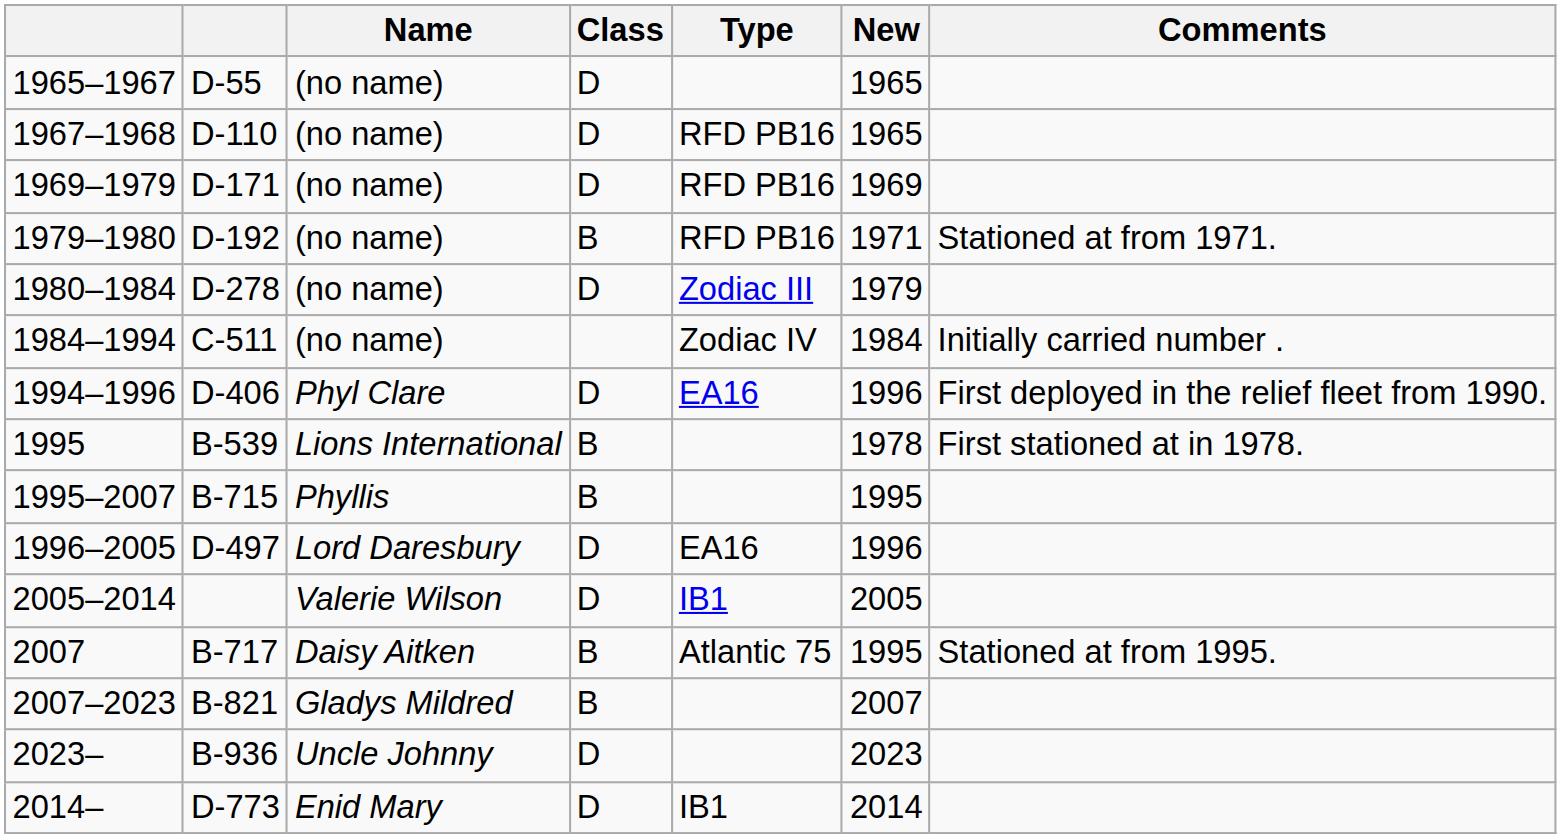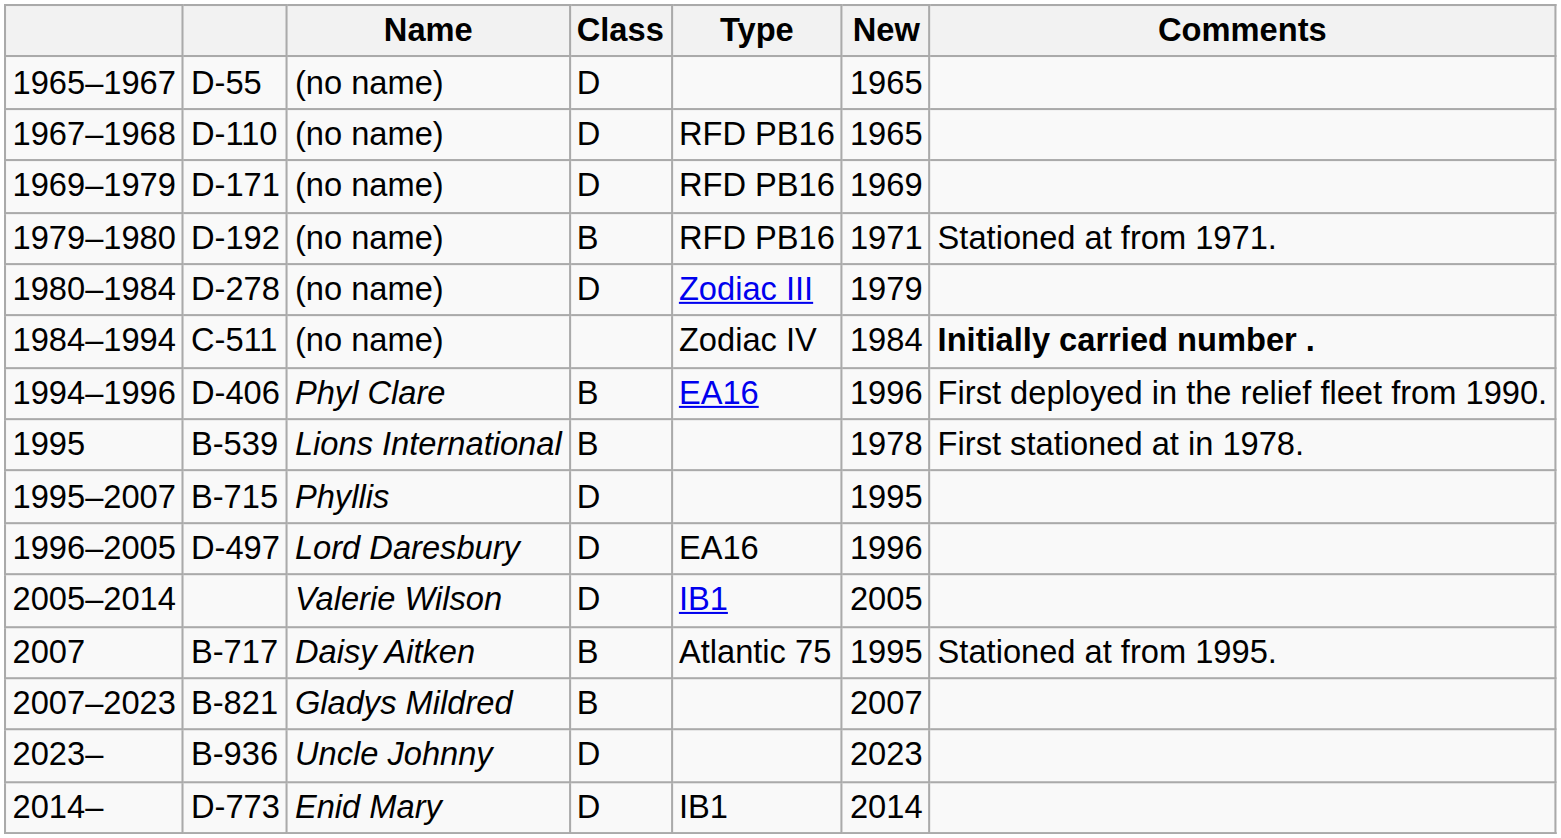1984–1994 | Comments: normal -> bold
1994–1996 | Class: D -> B
1995–2007 | Class: B -> D
